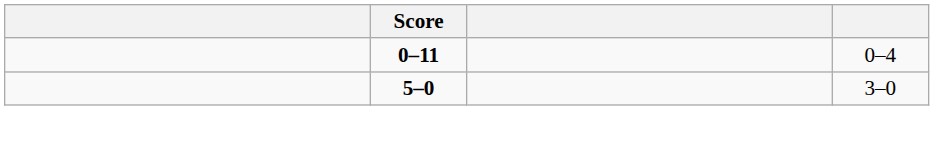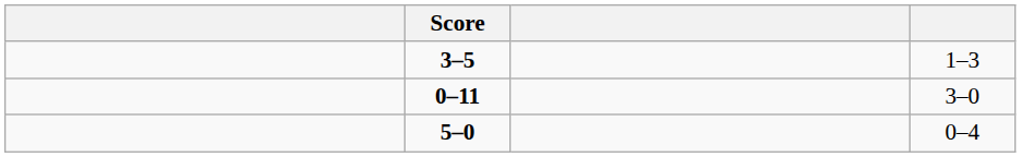+ row: 3–5 | 1–3
0–11 | column 4: 0–4 -> 3–0
5–0 | column 4: 3–0 -> 0–4
